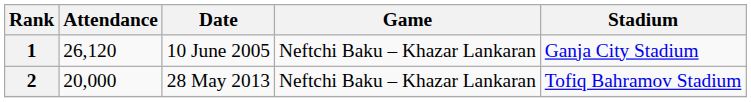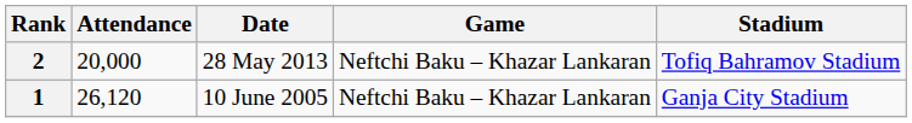rows swapped: 1 <-> 2
